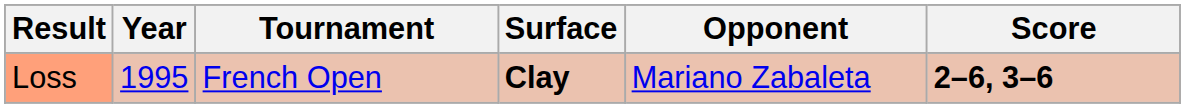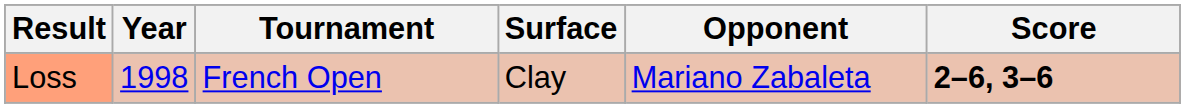Loss | Year: 1995 -> 1998
Loss | Surface: bold -> normal
